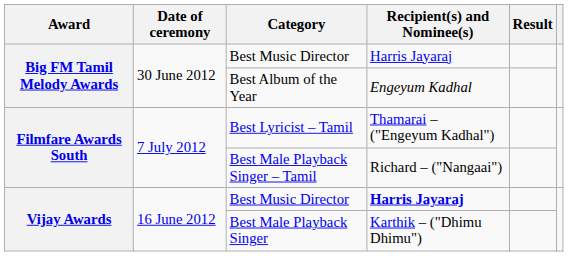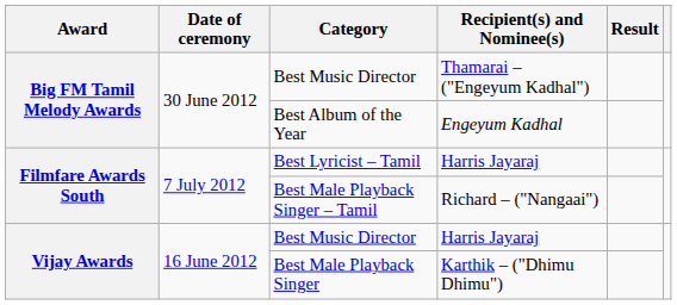Big FM Tamil Melody Awards / Best Music Director | Recipient(s) and Nominee(s): Harris Jayaraj -> Thamarai – ("Engeyum Kadhal")
Best Lyricist – Tamil | Recipient(s) and Nominee(s): Thamarai – ("Engeyum Kadhal") -> Harris Jayaraj
Vijay Awards / Best Music Director | Recipient(s) and Nominee(s): bold -> normal
